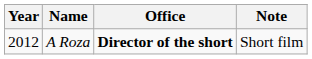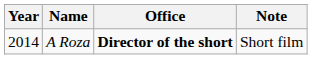A Roza | Year: 2012 -> 2014
